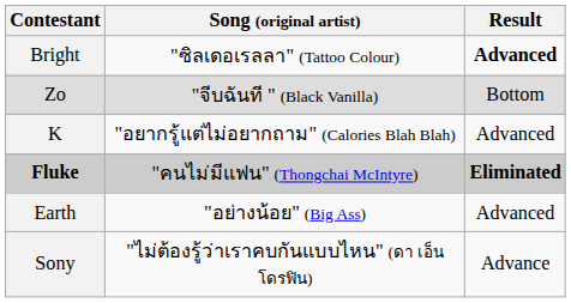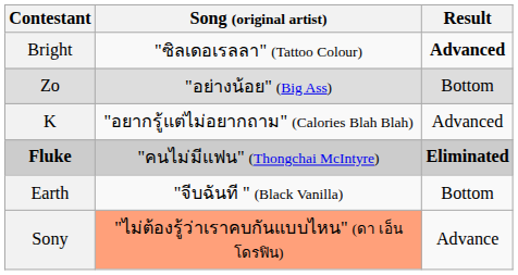Zo | Song (original artist): "จีบฉันที " (Black Vanilla) -> "อย่างน้อย" (Big Ass)
Earth | Song (original artist): "อย่างน้อย" (Big Ass) -> "จีบฉันที " (Black Vanilla)
Earth | Result: Advanced -> Bottom
Sony | Song (original artist): no background -> lightsalmon background
